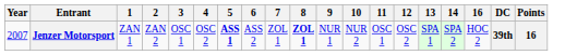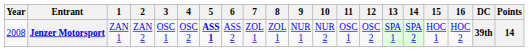+ column: 15 | HOC 1
Jenzer Motorsport | Year: 2007 -> 2008
Jenzer Motorsport | 8: bold -> normal
Jenzer Motorsport | Points: 16 -> 14
